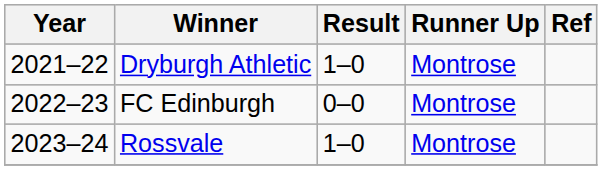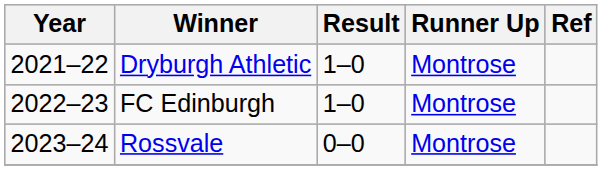FC Edinburgh | Result: 0–0 -> 1–0
Rossvale | Result: 1–0 -> 0–0
